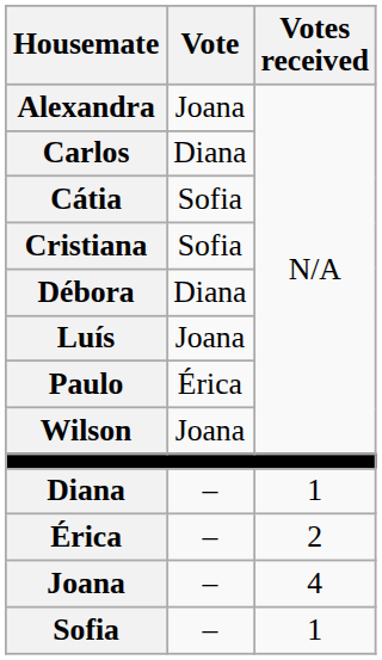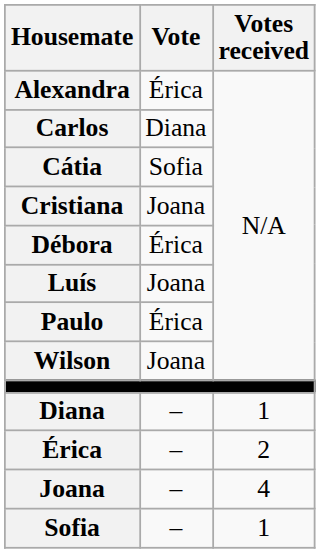Alexandra | Vote: Joana -> Érica
Cristiana | Vote: Sofia -> Joana
Débora | Vote: Diana -> Érica
